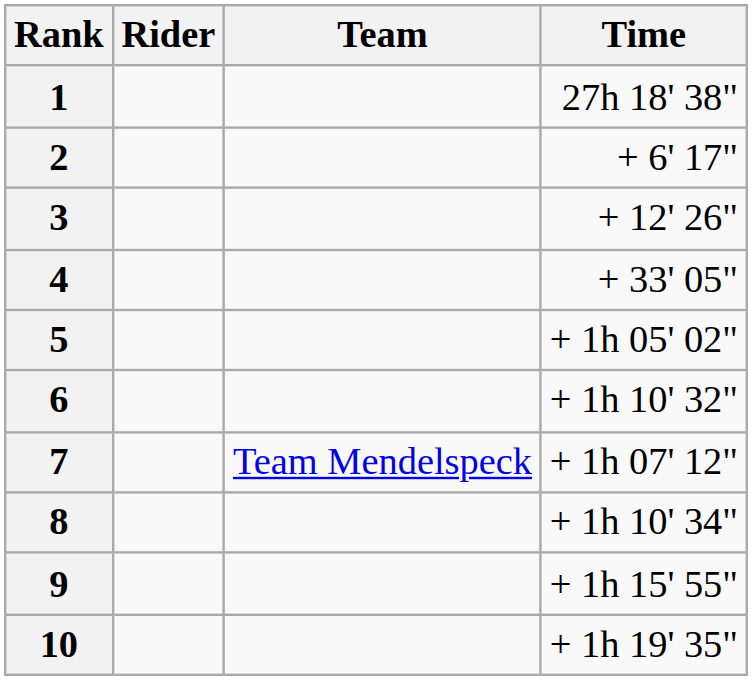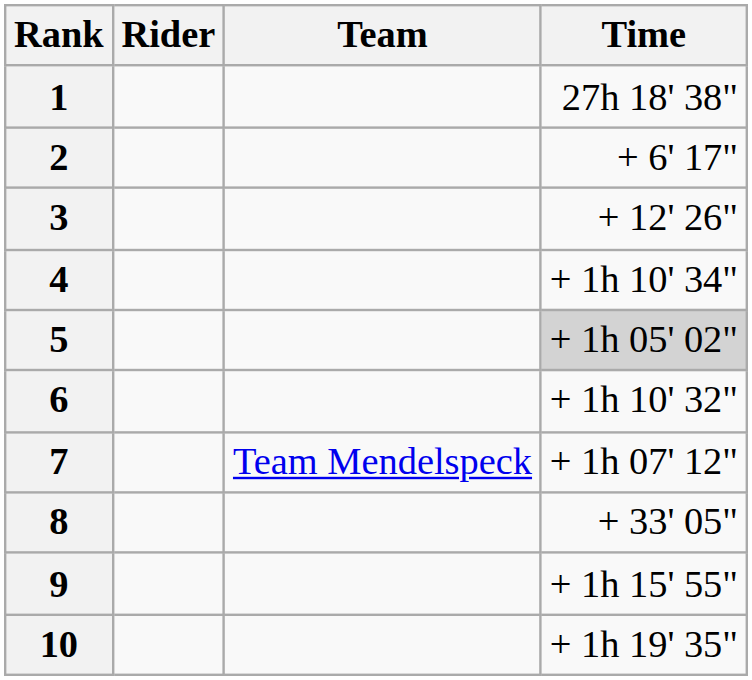4 | Time: + 33' 05" -> + 1h 10' 34"
5 | Time: no background -> lightgrey background
8 | Time: + 1h 10' 34" -> + 33' 05"
